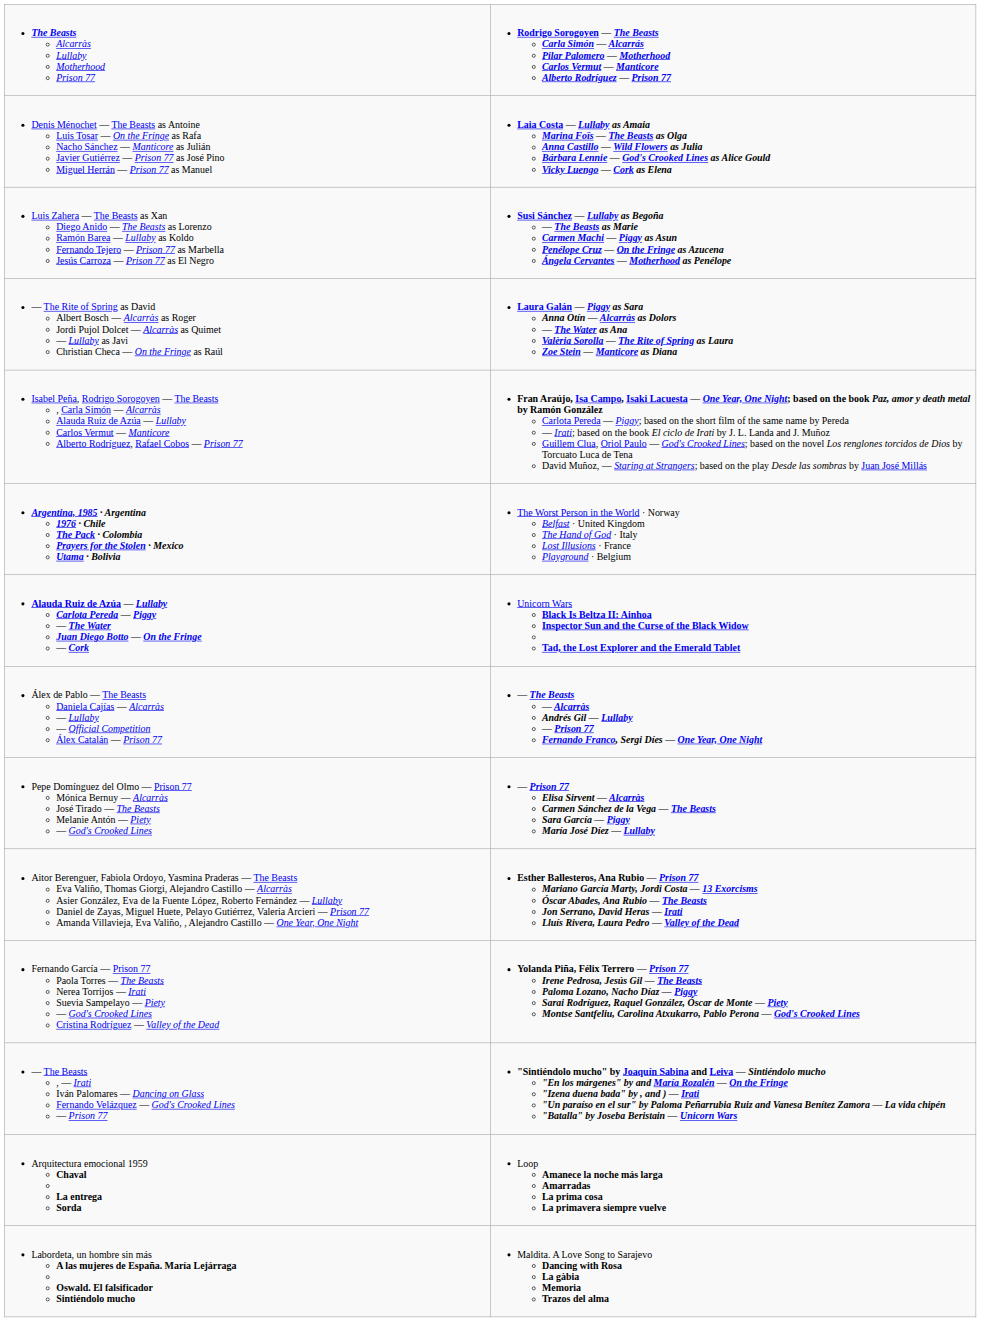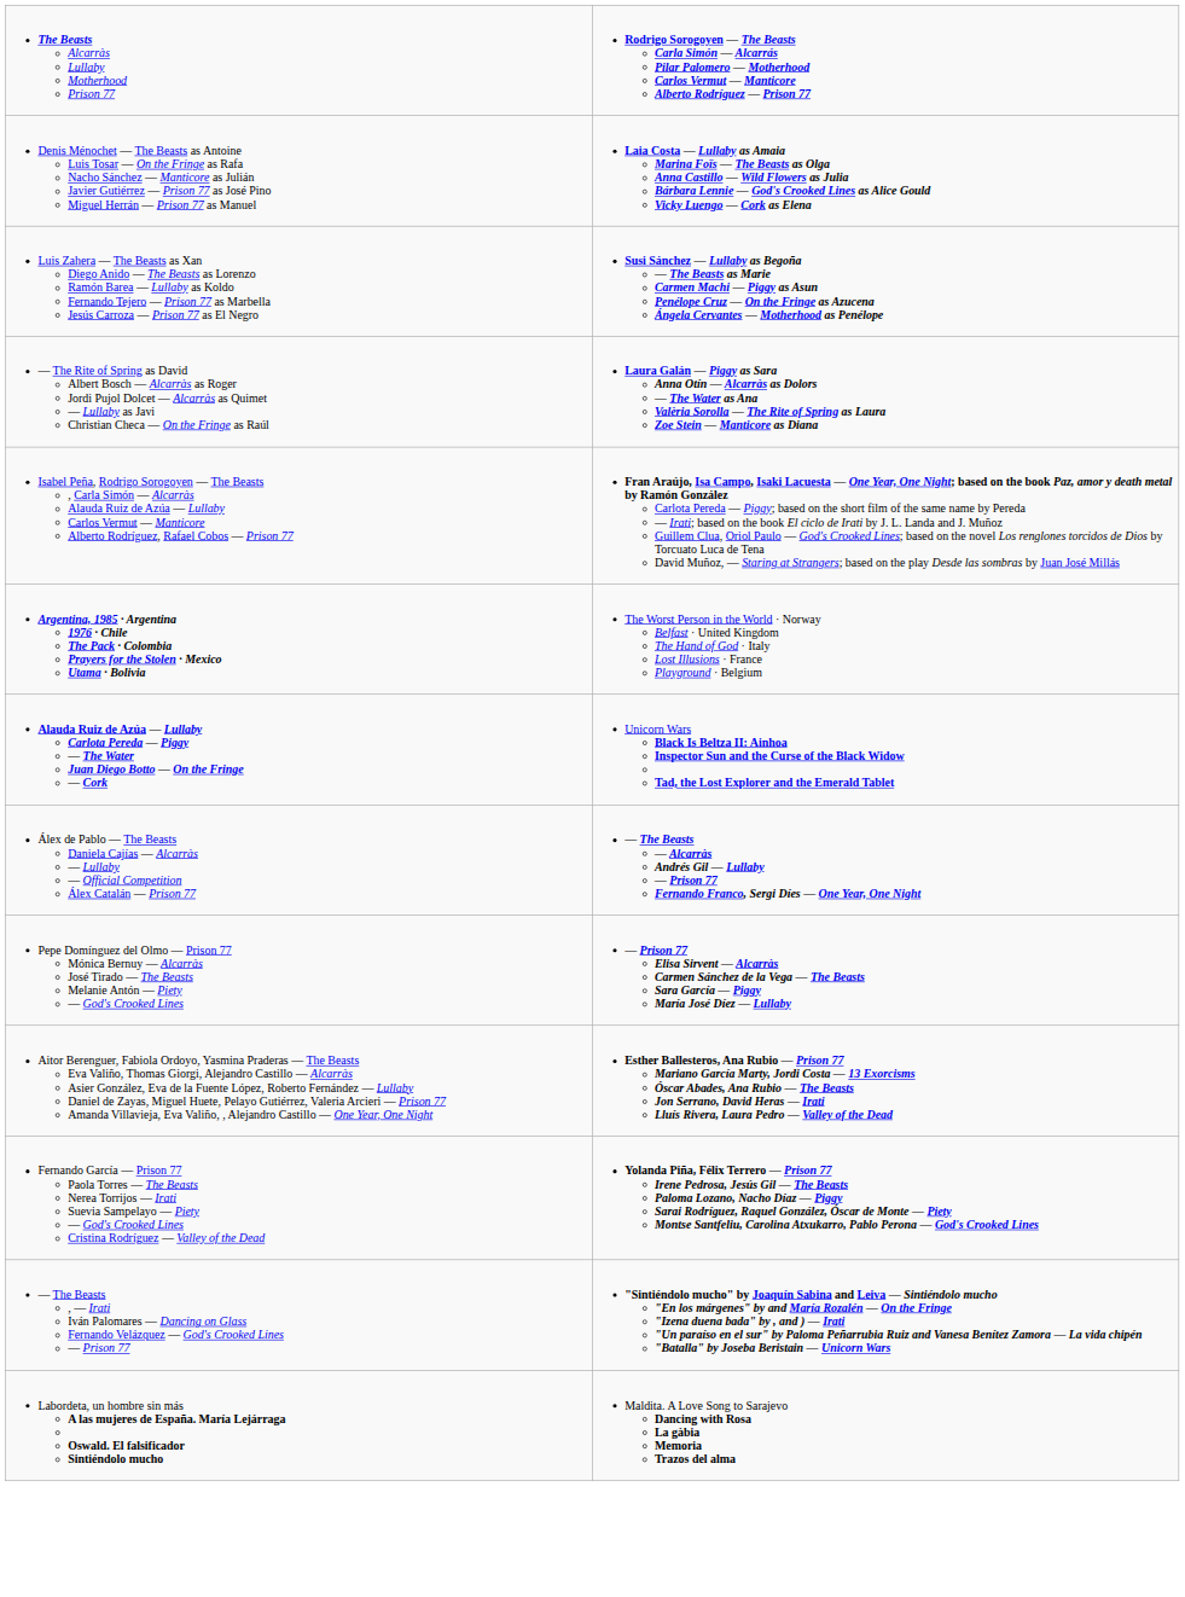- row: Arquitectura emocional 1959 Chaval La entrega Sorda | Loop Amanece la noche más larga Amarradas La prima cosa La primavera siempre vuelve
